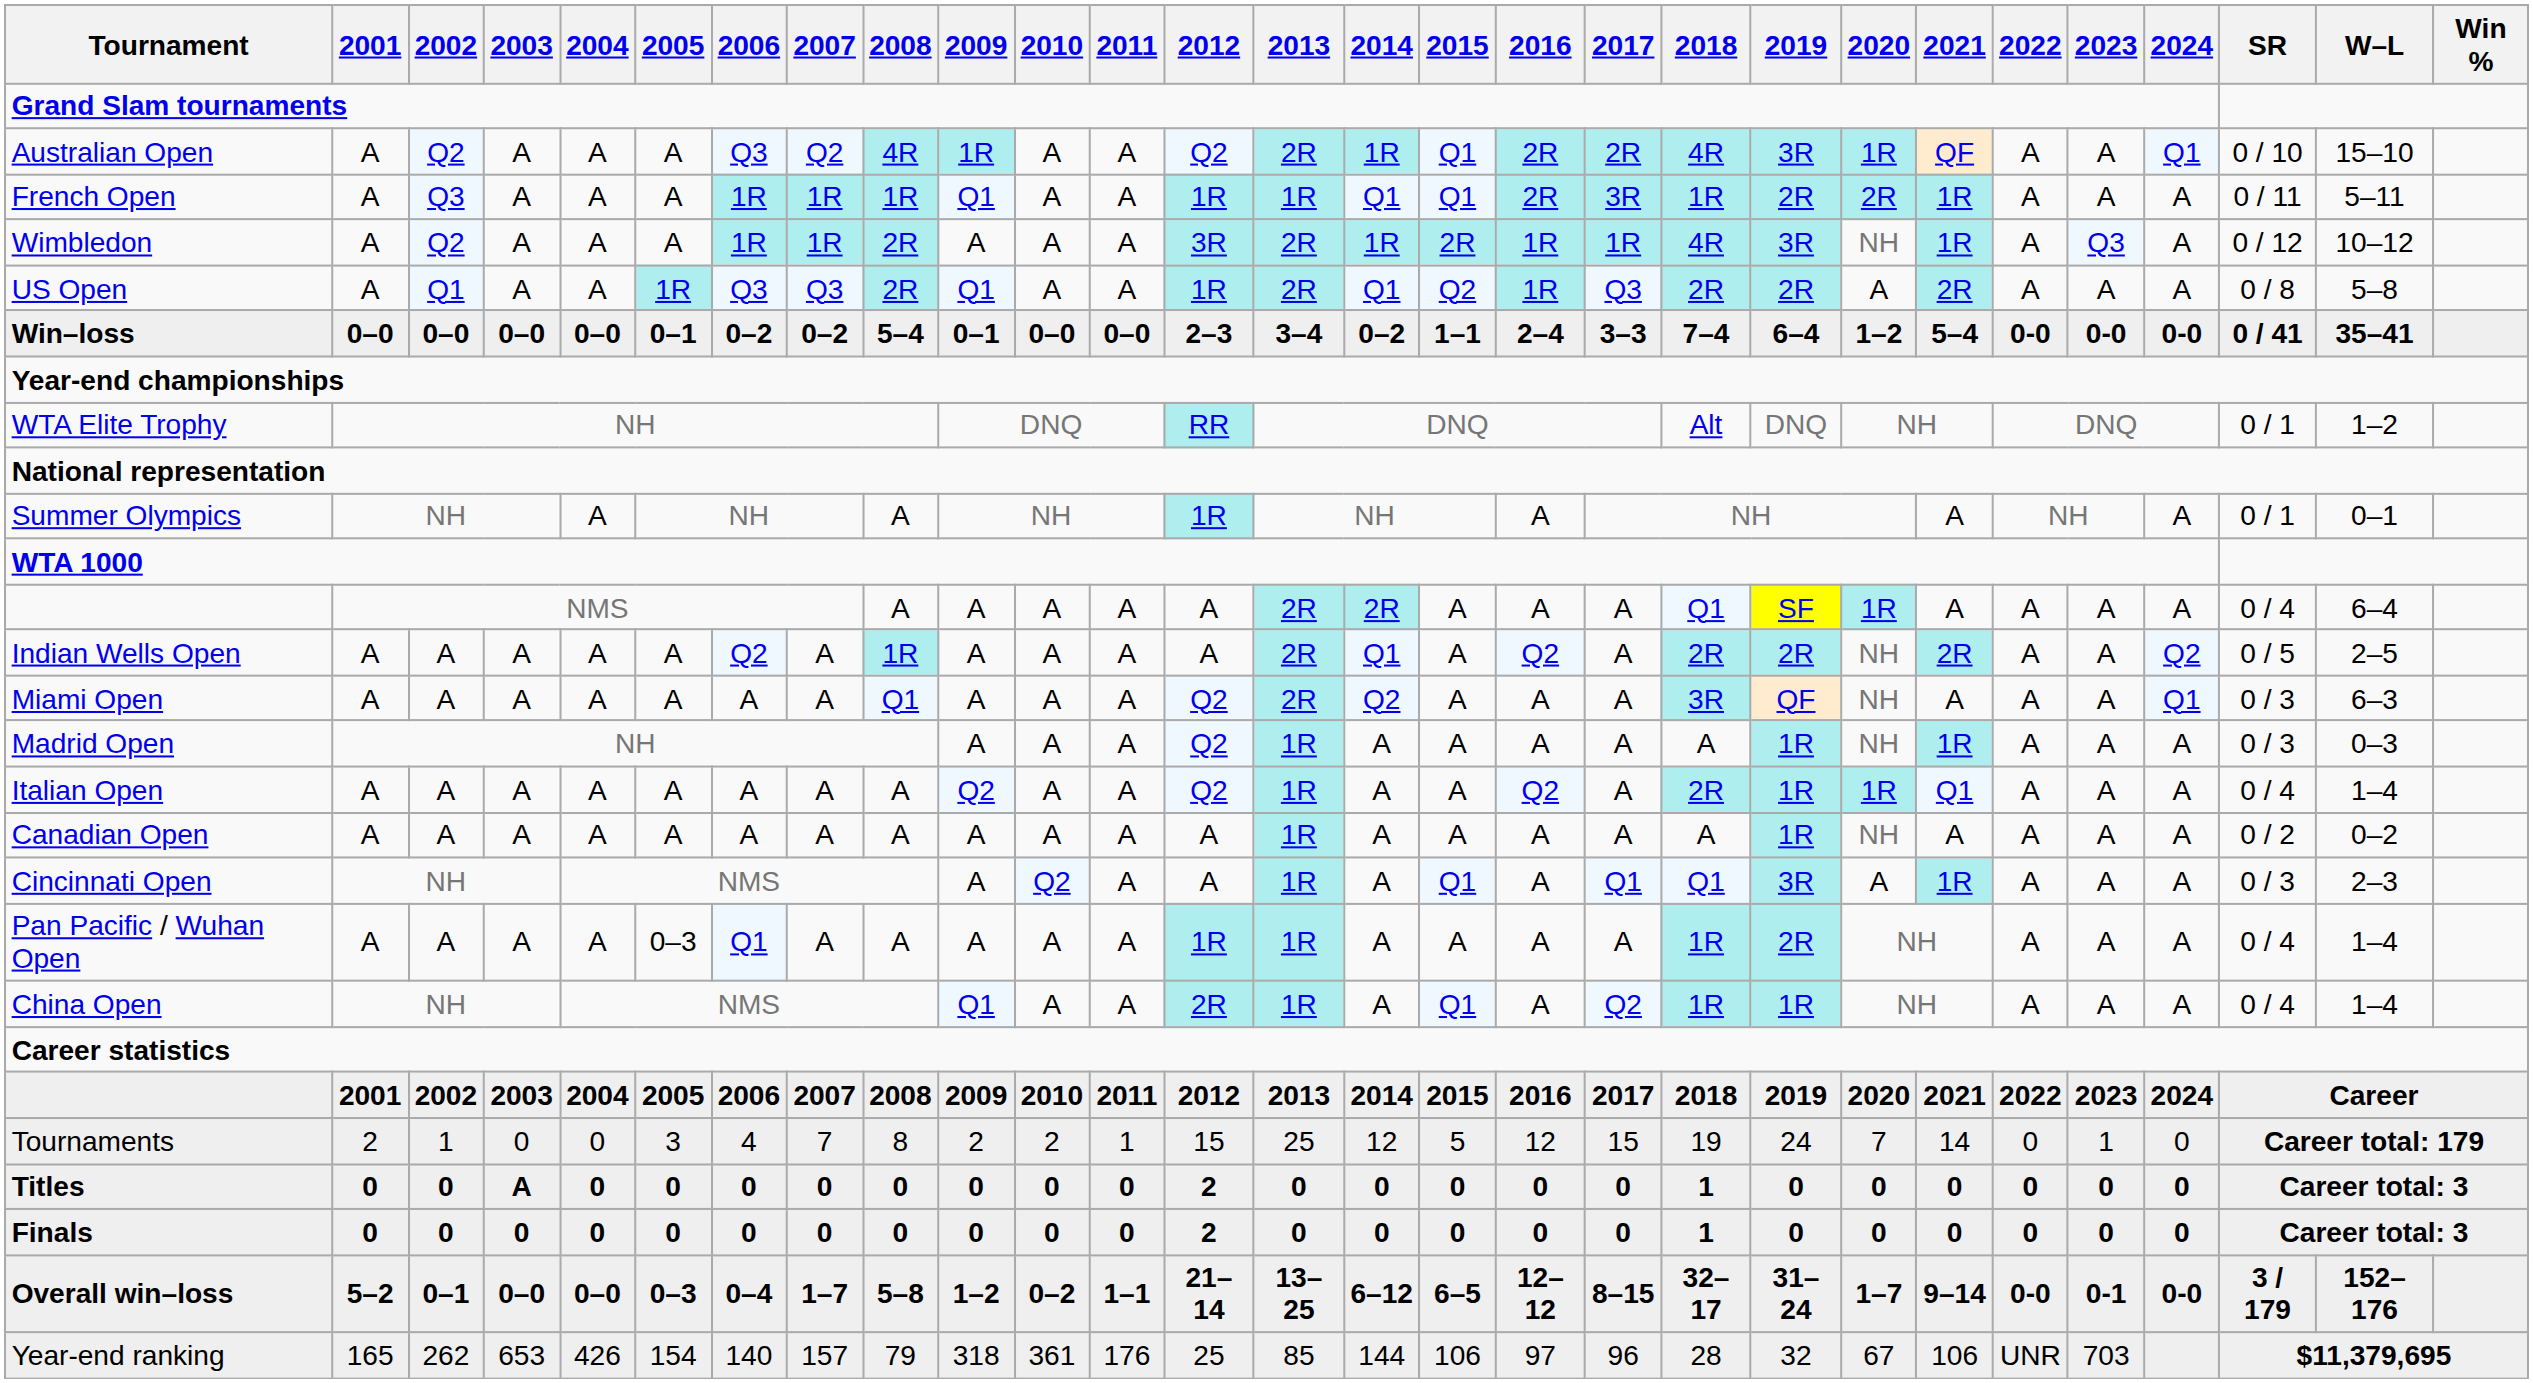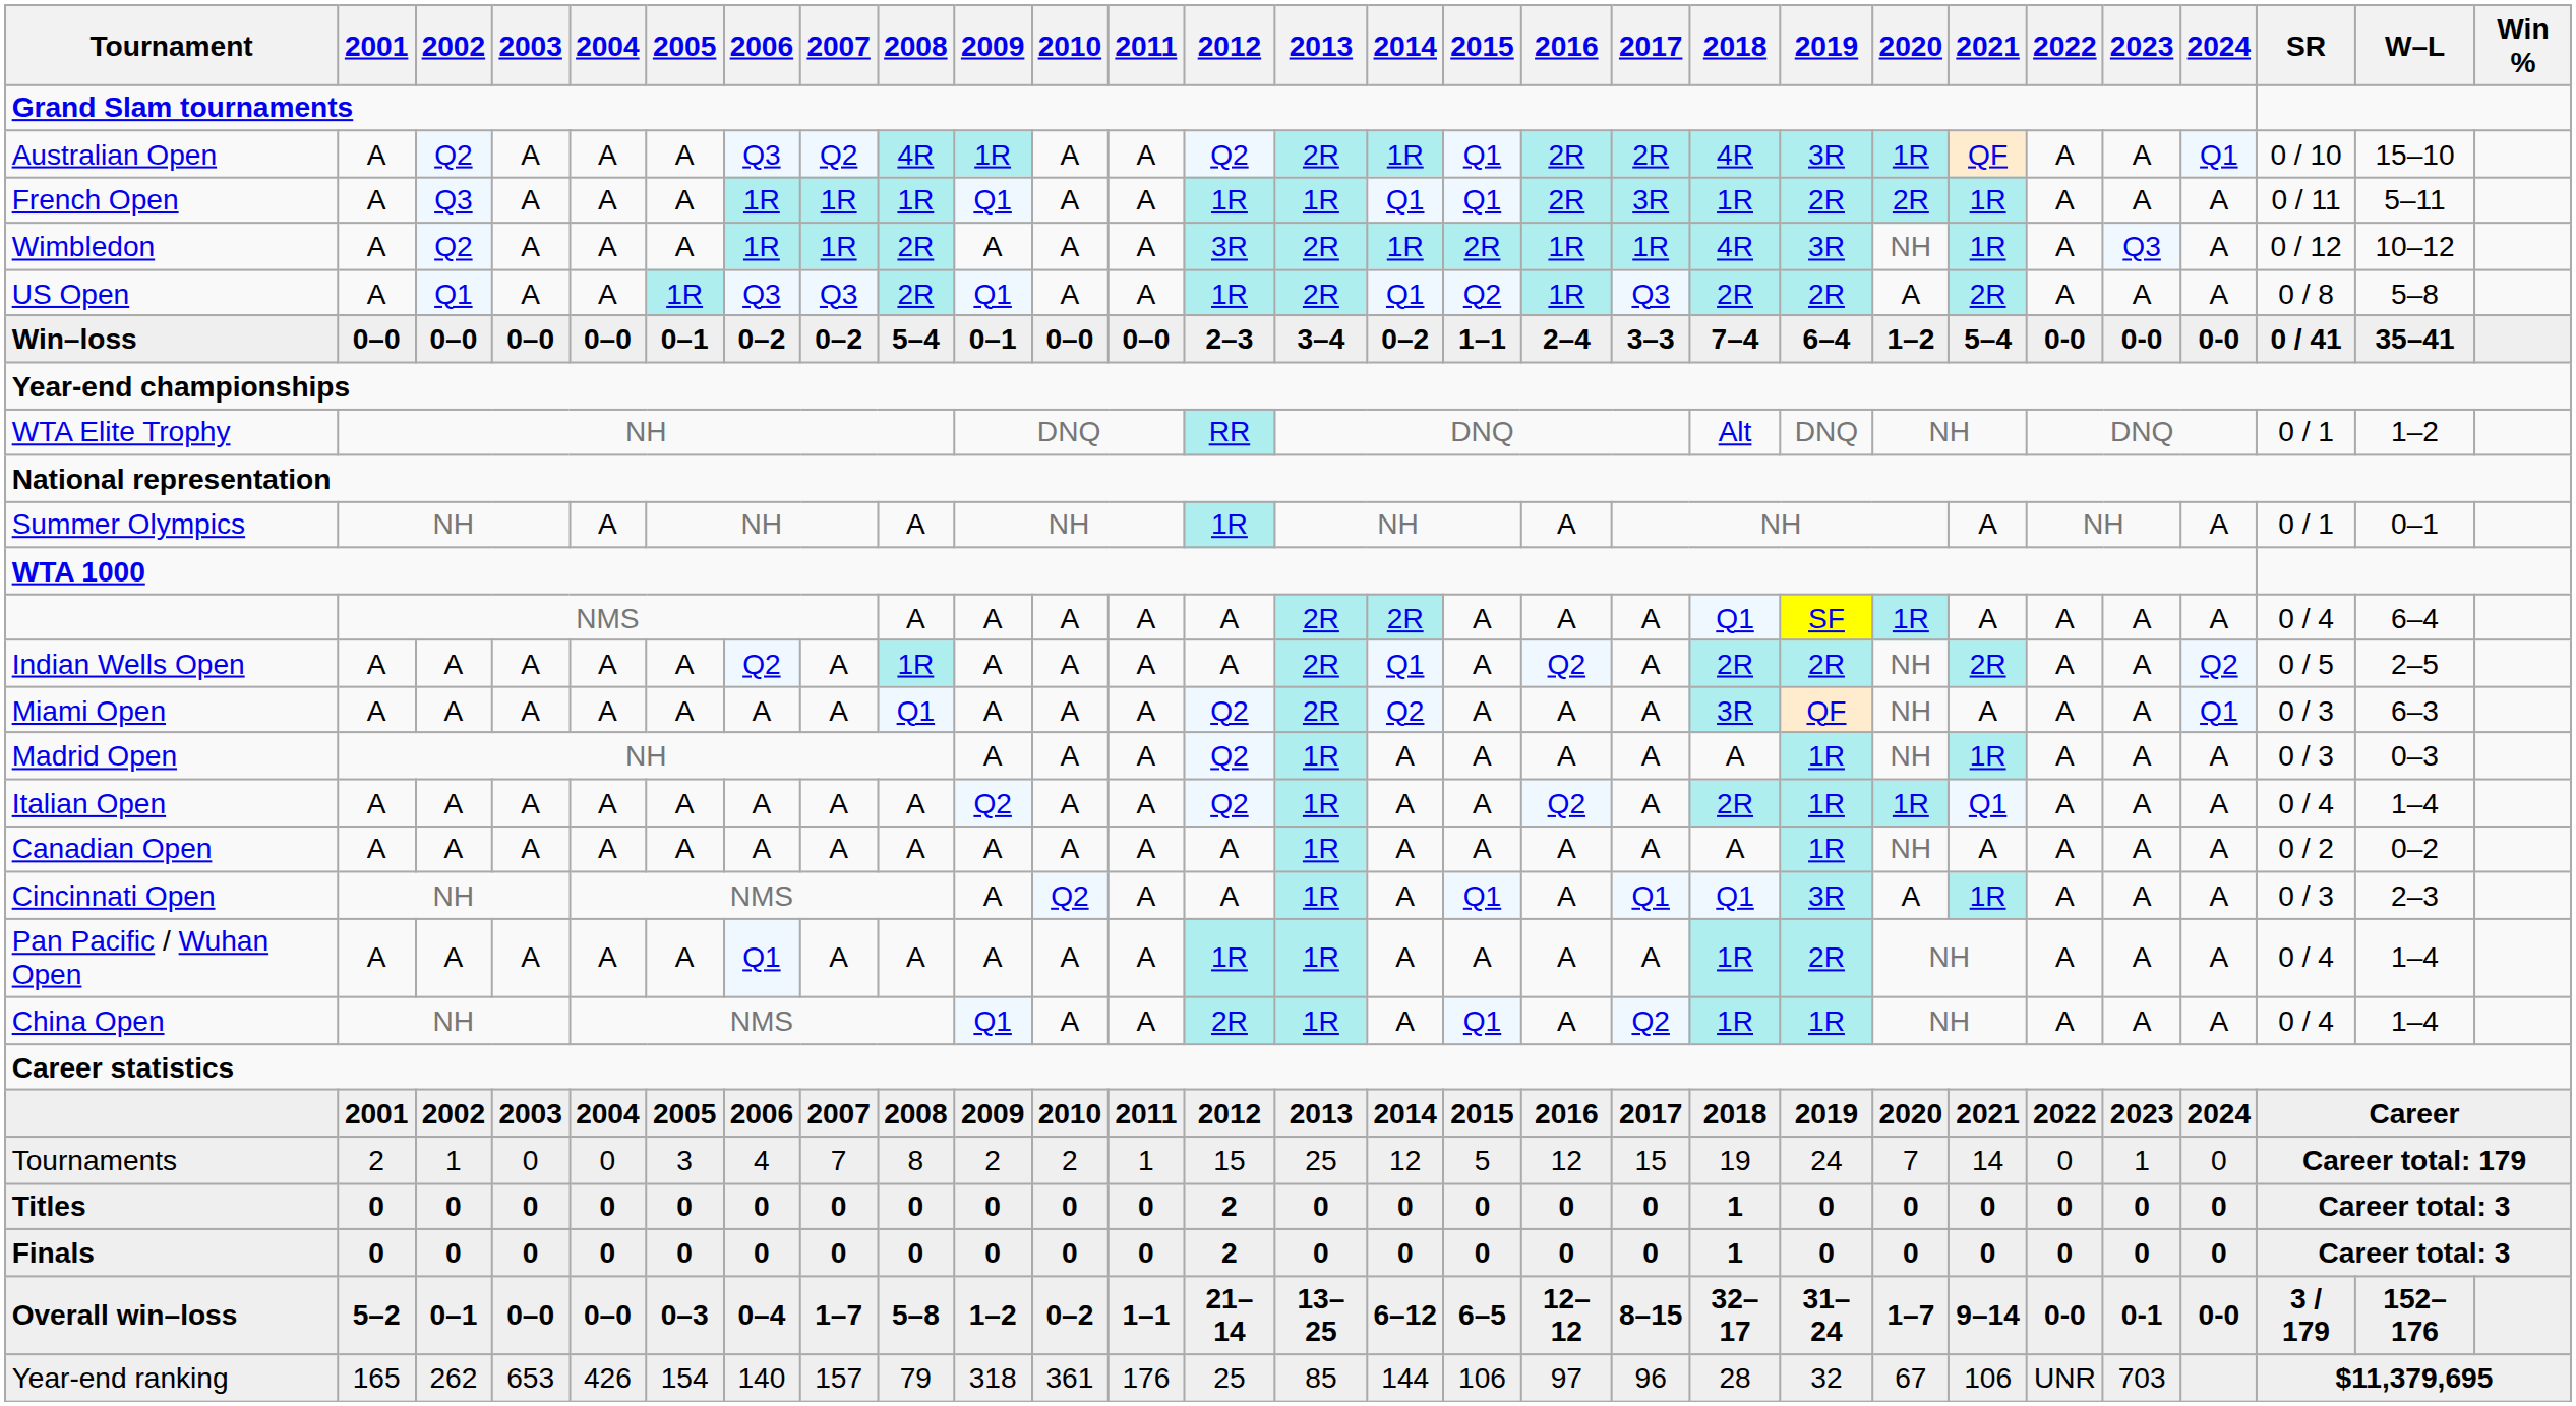Pan Pacific / Wuhan Open | 2005: 0–3 -> A
Titles | 2003: A -> 0
